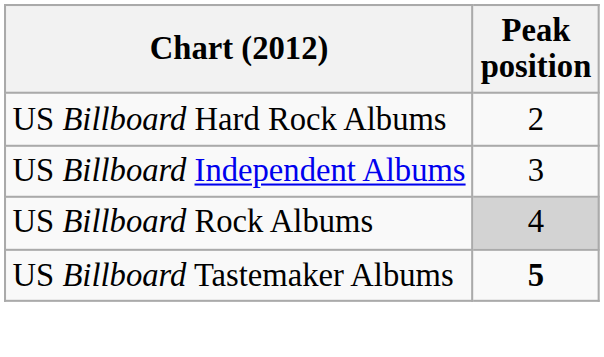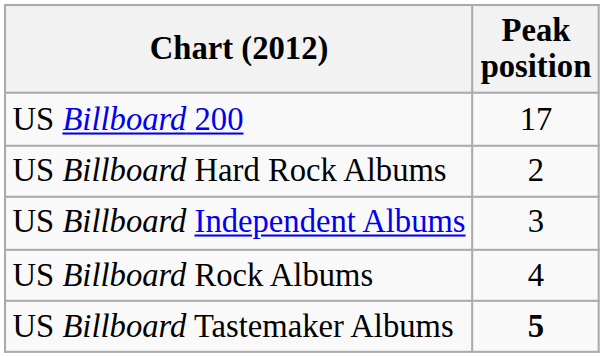+ row: US Billboard 200 | 17
US Billboard Rock Albums | Peak position: lightgrey background -> no background
